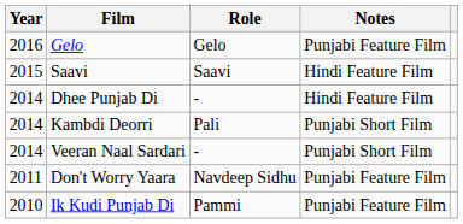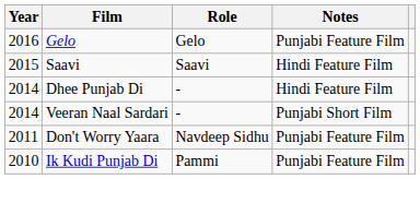- row: 2014 | Kambdi Deorri | Pali | Punjabi Short Film
